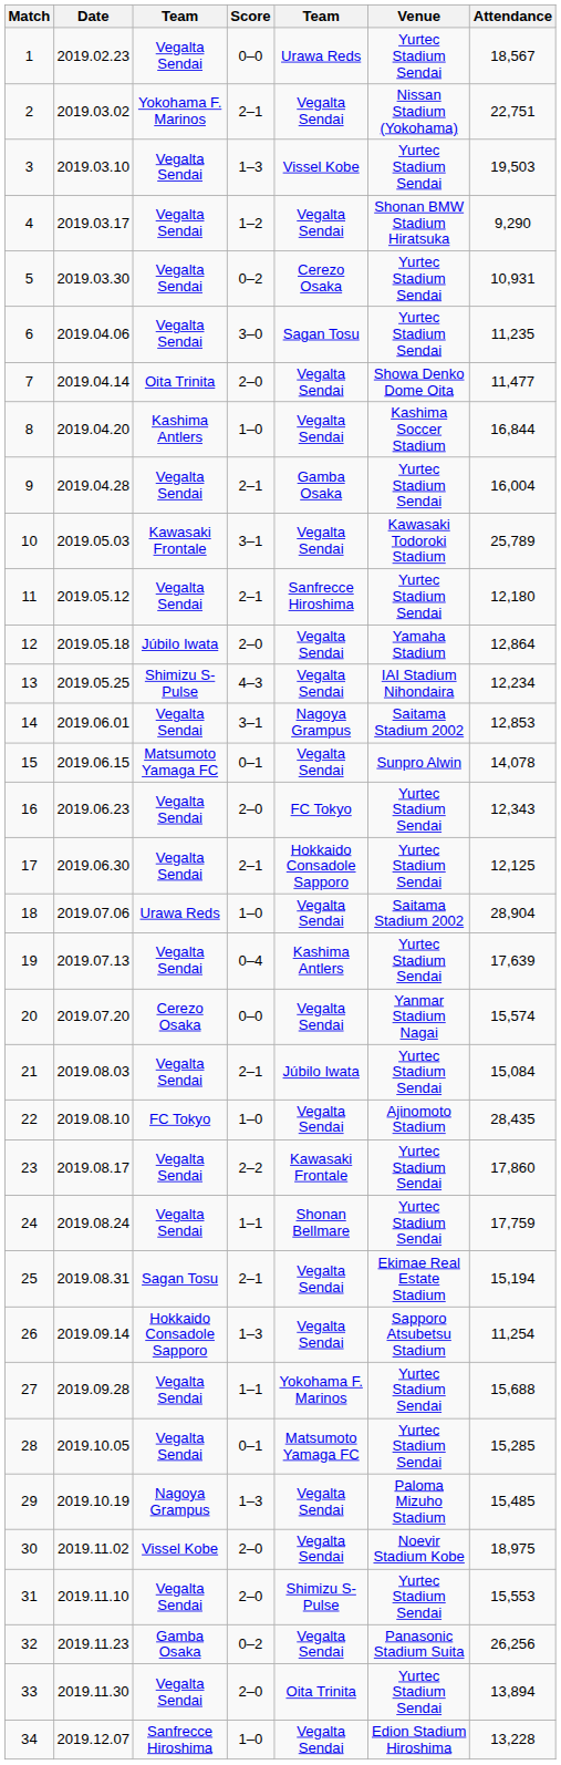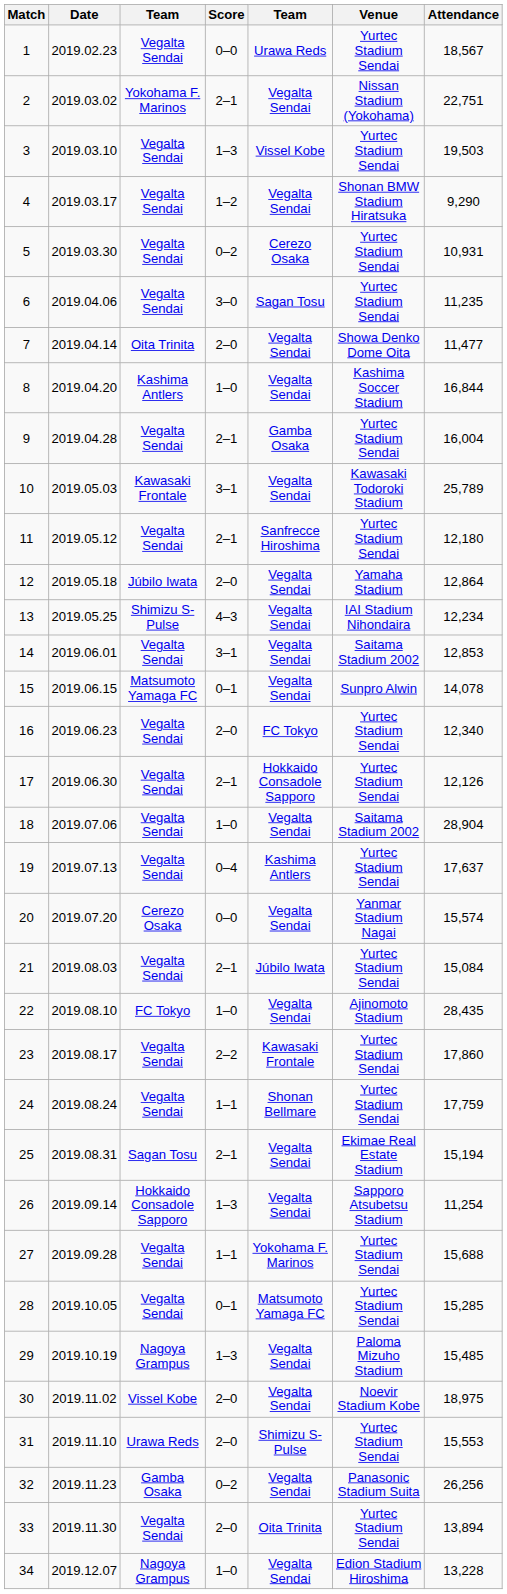14 | column 5: Nagoya Grampus -> Vegalta Sendai
16 | Attendance: 12,343 -> 12,340
17 | Attendance: 12,125 -> 12,126
18 | column 3: Urawa Reds -> Vegalta Sendai
19 | Attendance: 17,639 -> 17,637
31 | column 3: Vegalta Sendai -> Urawa Reds
34 | column 3: Sanfrecce Hiroshima -> Nagoya Grampus
